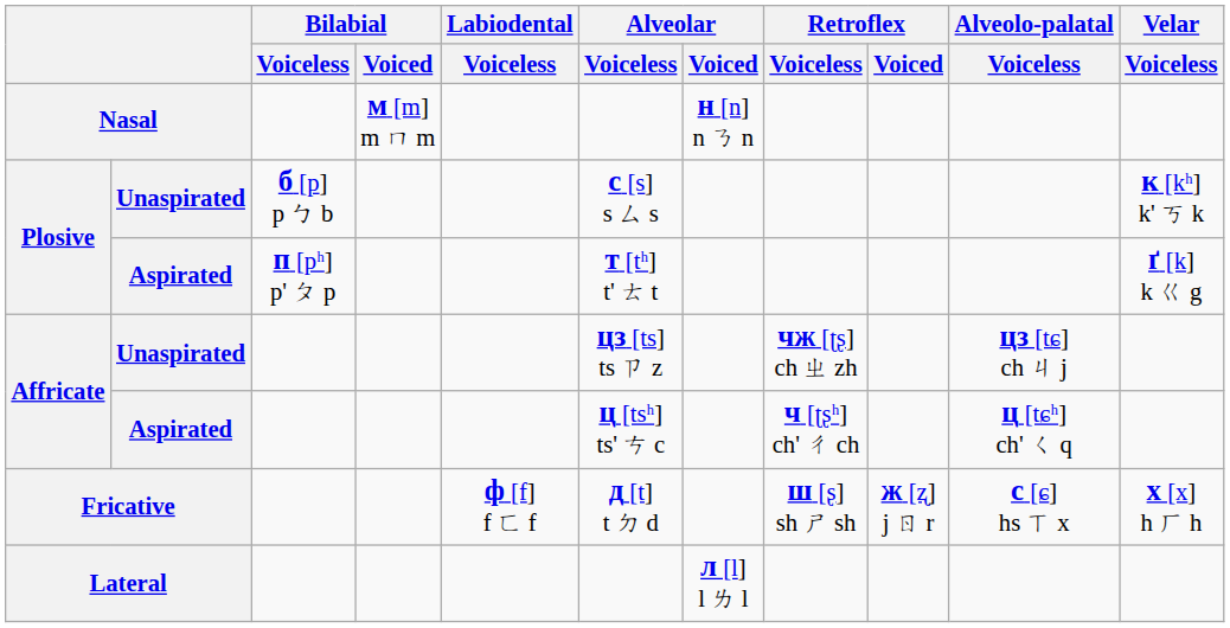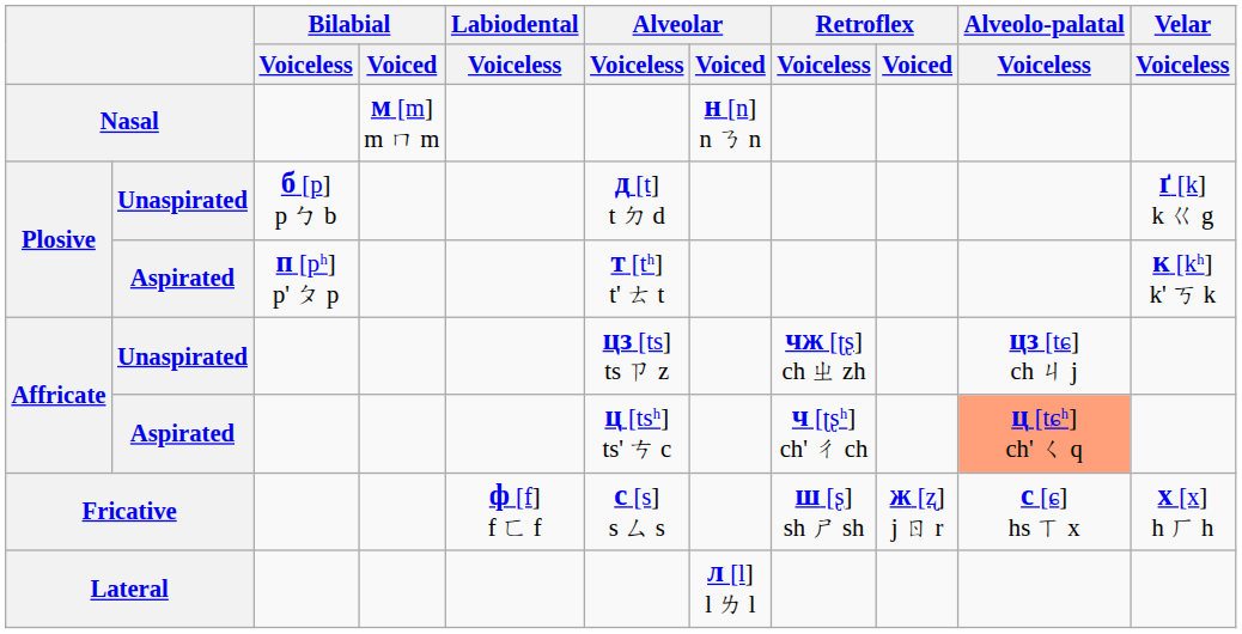Plosive / Unaspirated | Alveolar / Voiceless: с [s] s ㄙ s -> д [t] t ㄉ d
Plosive / Unaspirated | Velar / Voiceless: к [kʰ] k' ㄎ k -> ґ [k] k ㄍ g
Plosive / Aspirated | Velar / Voiceless: ґ [k] k ㄍ g -> к [kʰ] k' ㄎ k
Affricate / Aspirated | Alveolo-palatal / Voiceless: no background -> lightsalmon background
Fricative | Alveolar / Voiceless: д [t] t ㄉ d -> с [s] s ㄙ s
